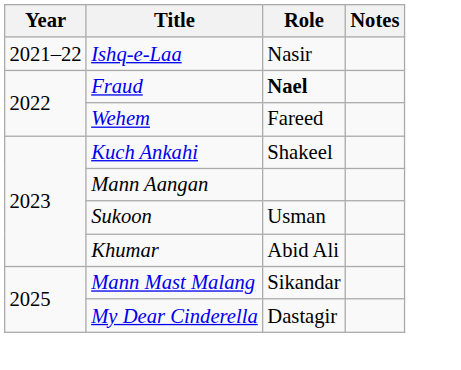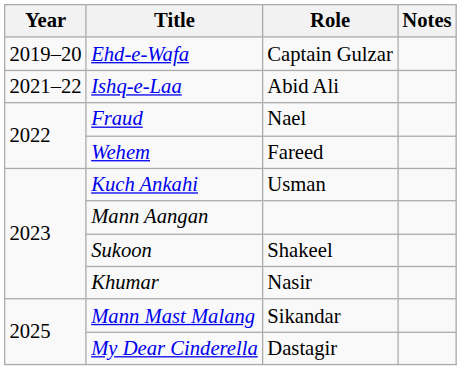+ row: 2019–20 | Ehd-e-Wafa | Captain Gulzar
Ishq-e-Laa | Role: Nasir -> Abid Ali
Fraud | Role: bold -> normal
Kuch Ankahi | Role: Shakeel -> Usman
Sukoon | Role: Usman -> Shakeel
Khumar | Role: Abid Ali -> Nasir
